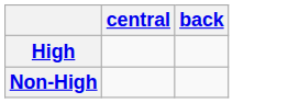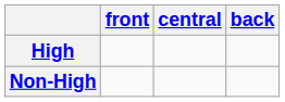+ column: front
